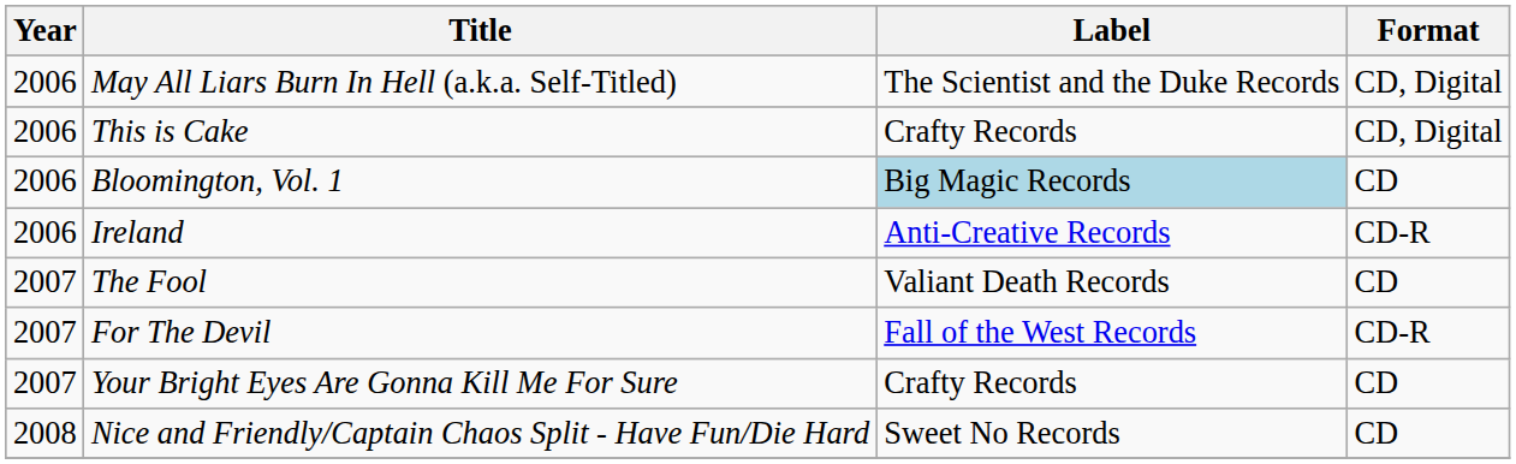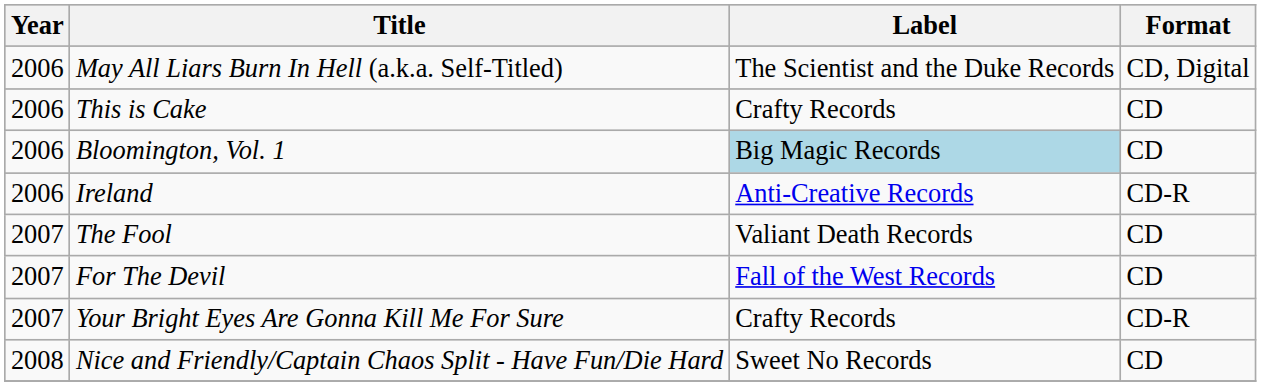This is Cake | Format: CD, Digital -> CD
For The Devil | Format: CD-R -> CD
Your Bright Eyes Are Gonna Kill Me For Sure | Format: CD -> CD-R
